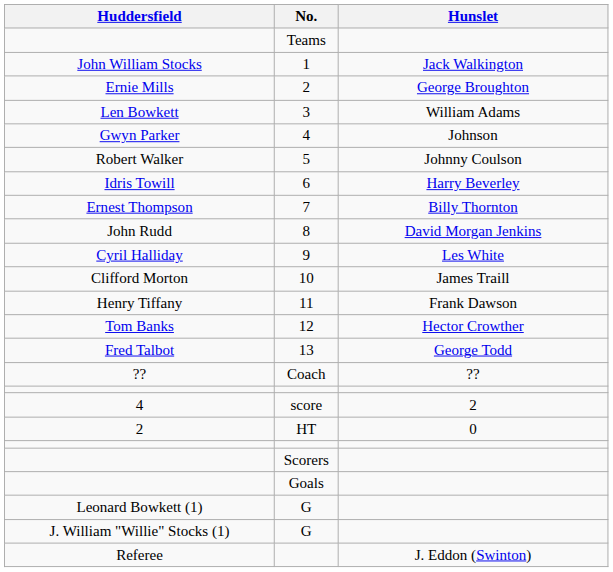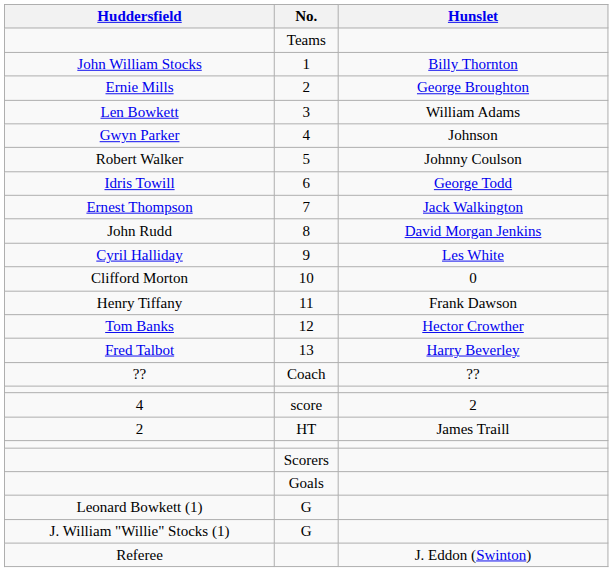1 | Hunslet: Jack Walkington -> Billy Thornton
6 | Hunslet: Harry Beverley -> George Todd
7 | Hunslet: Billy Thornton -> Jack Walkington
10 | Hunslet: James Traill -> 0
13 | Hunslet: George Todd -> Harry Beverley
HT | Hunslet: 0 -> James Traill
